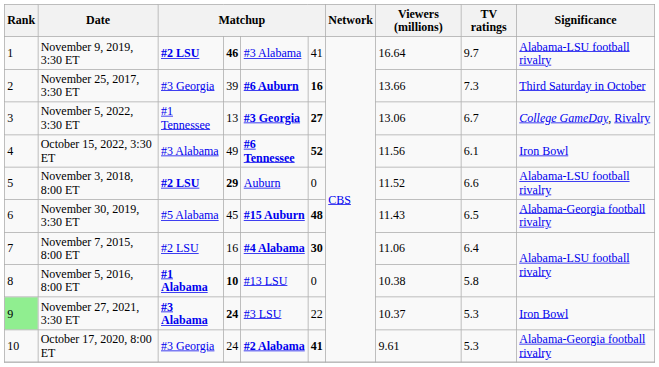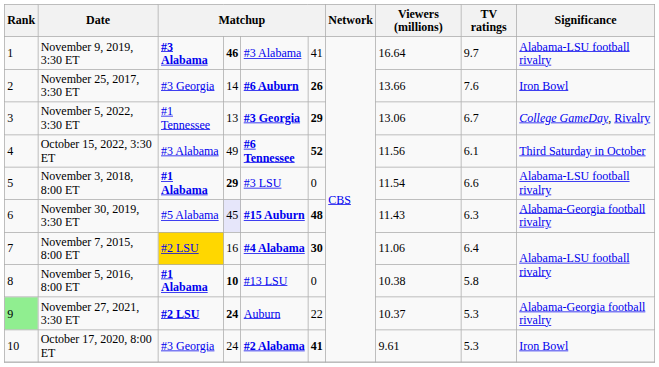November 9, 2019, 3:30 ET | column 3: #2 LSU -> #3 Alabama
November 25, 2017, 3:30 ET | column 4: 39 -> 14
November 25, 2017, 3:30 ET | column 6: 16 -> 26
November 25, 2017, 3:30 ET | TV ratings: 7.3 -> 7.6
November 25, 2017, 3:30 ET | Significance: Third Saturday in October -> Iron Bowl
November 5, 2022, 3:30 ET | column 6: 27 -> 29
October 15, 2022, 3:30 ET | Significance: Iron Bowl -> Third Saturday in October
November 3, 2018, 8:00 ET | column 3: #2 LSU -> #1 Alabama
November 3, 2018, 8:00 ET | column 5: Auburn -> #3 LSU
November 3, 2018, 8:00 ET | Viewers (millions): 11.52 -> 11.54
November 30, 2019, 3:30 ET | column 4: no background -> lavender background
November 30, 2019, 3:30 ET | TV ratings: 6.5 -> 6.3
November 7, 2015, 8:00 ET | column 3: no background -> gold background
November 27, 2021, 3:30 ET | column 3: #3 Alabama -> #2 LSU
November 27, 2021, 3:30 ET | column 5: #3 LSU -> Auburn
November 27, 2021, 3:30 ET | Significance: Iron Bowl -> Alabama-Georgia football rivalry
October 17, 2020, 8:00 ET | Significance: Alabama-Georgia football rivalry -> Iron Bowl
